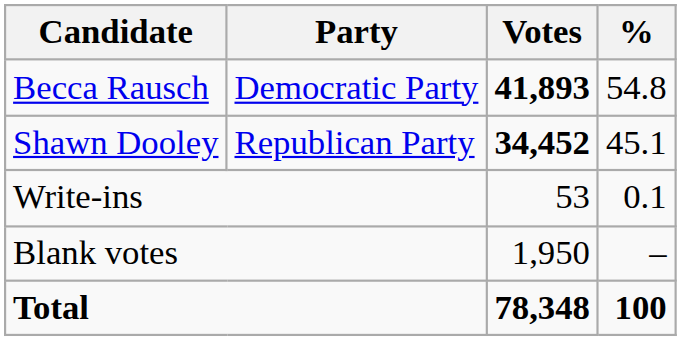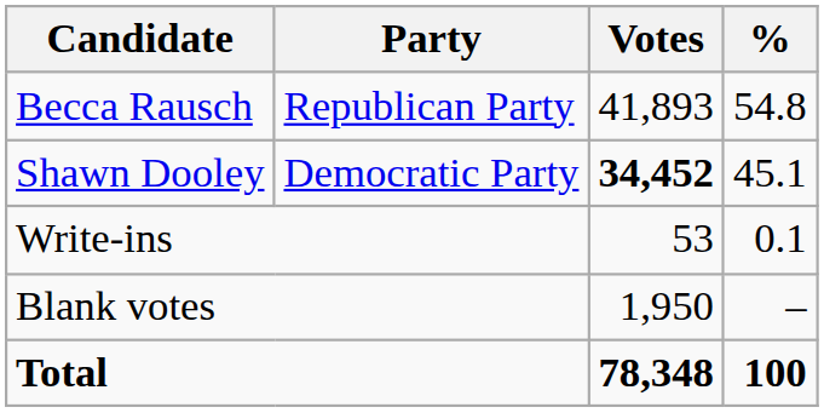Becca Rausch | Party: Democratic Party -> Republican Party
Becca Rausch | Votes: bold -> normal
Shawn Dooley | Party: Republican Party -> Democratic Party
